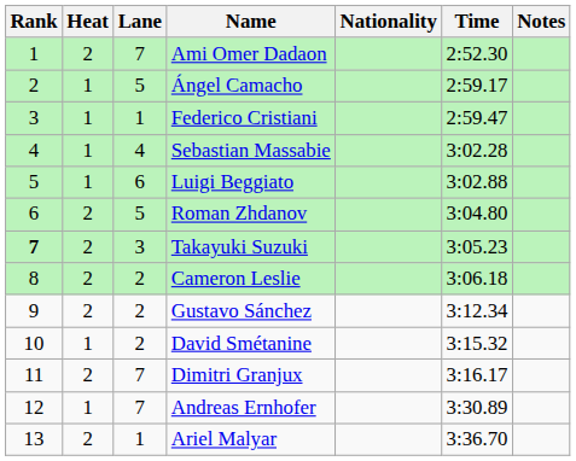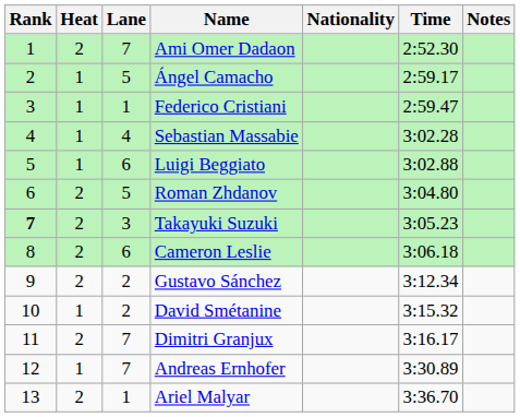Cameron Leslie | Lane: 2 -> 6
